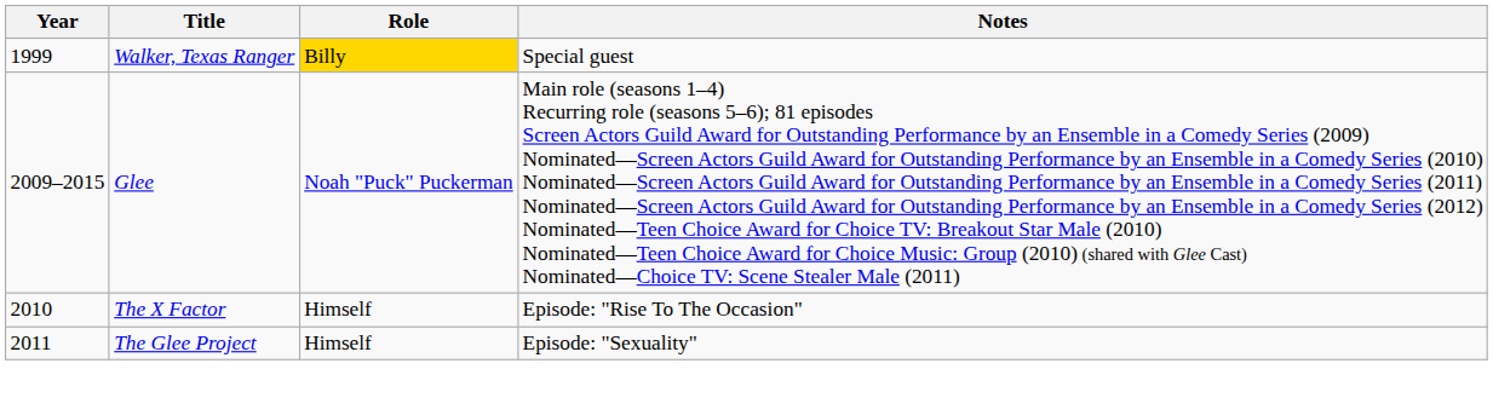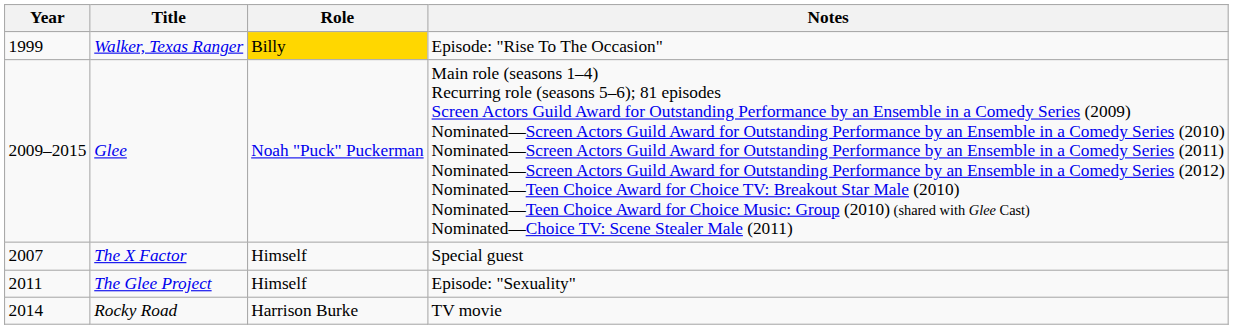Walker, Texas Ranger | Notes: Special guest -> Episode: "Rise To The Occasion"
The X Factor | Year: 2010 -> 2007
The X Factor | Notes: Episode: "Rise To The Occasion" -> Special guest
+ row: 2014 | Rocky Road | Harrison Burke | TV movie
